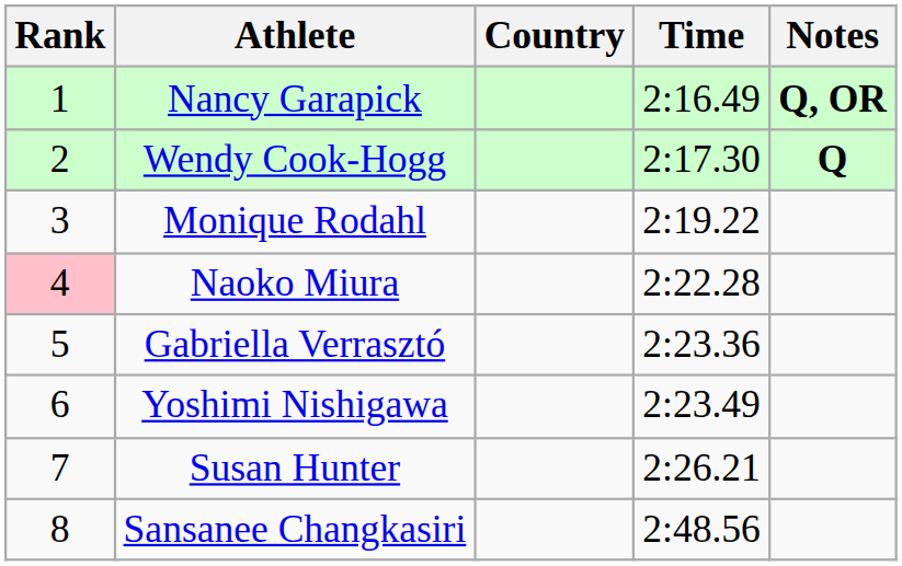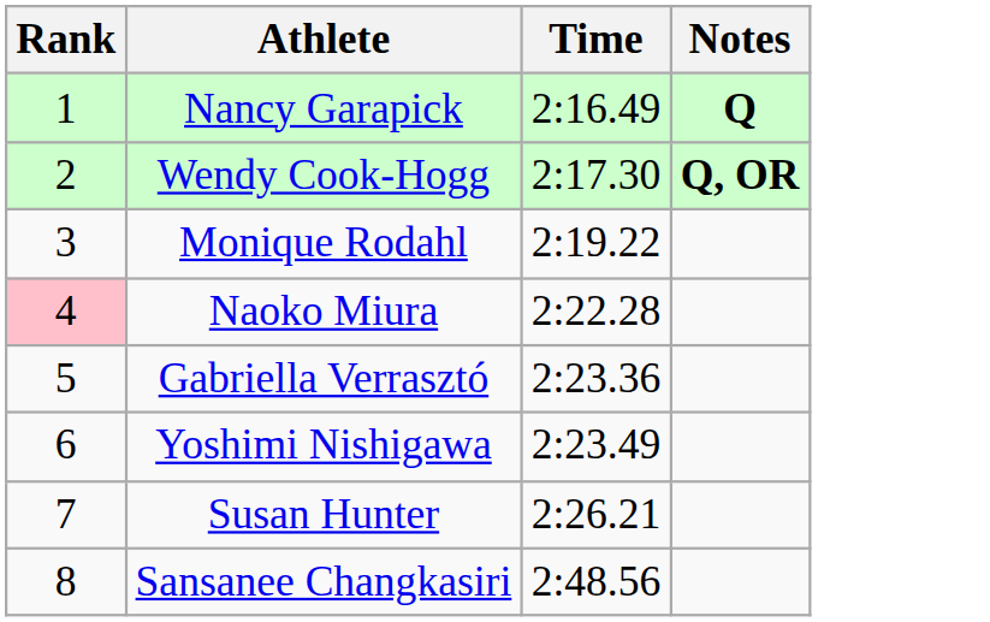- column: Country
Nancy Garapick | Notes: Q, OR -> Q
Wendy Cook-Hogg | Notes: Q -> Q, OR
